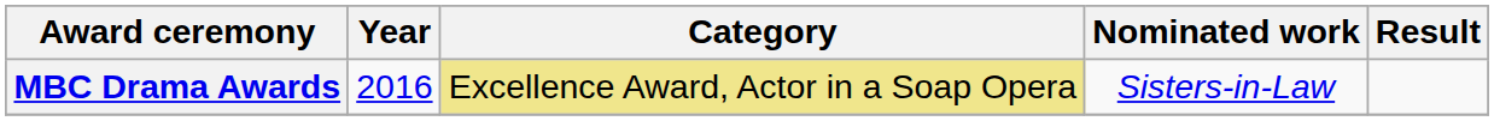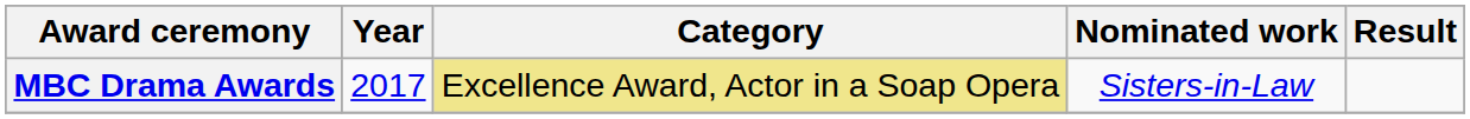MBC Drama Awards | Year: 2016 -> 2017
